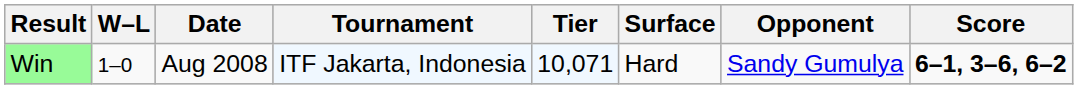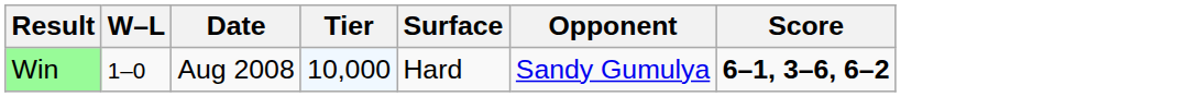- column: Tournament | ITF Jakarta, Indonesia
Win | Tier: 10,071 -> 10,000
